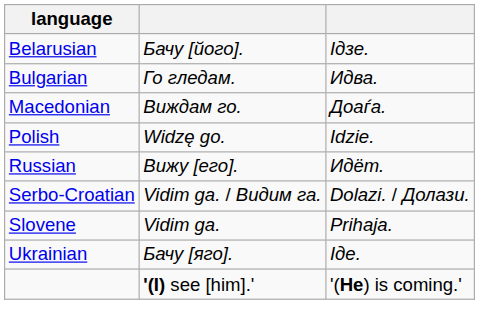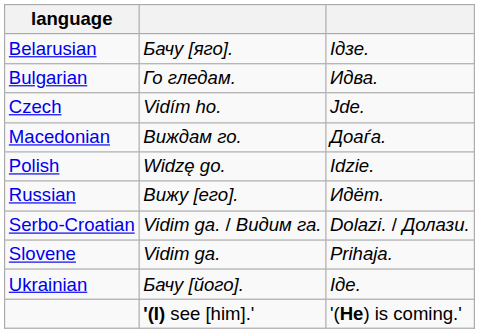Belarusian | column 2: Бачу [його]. -> Бачу [яго].
+ row: Czech | Vidím ho. | Jde.
Ukrainian | column 2: Бачу [яго]. -> Бачу [його].
